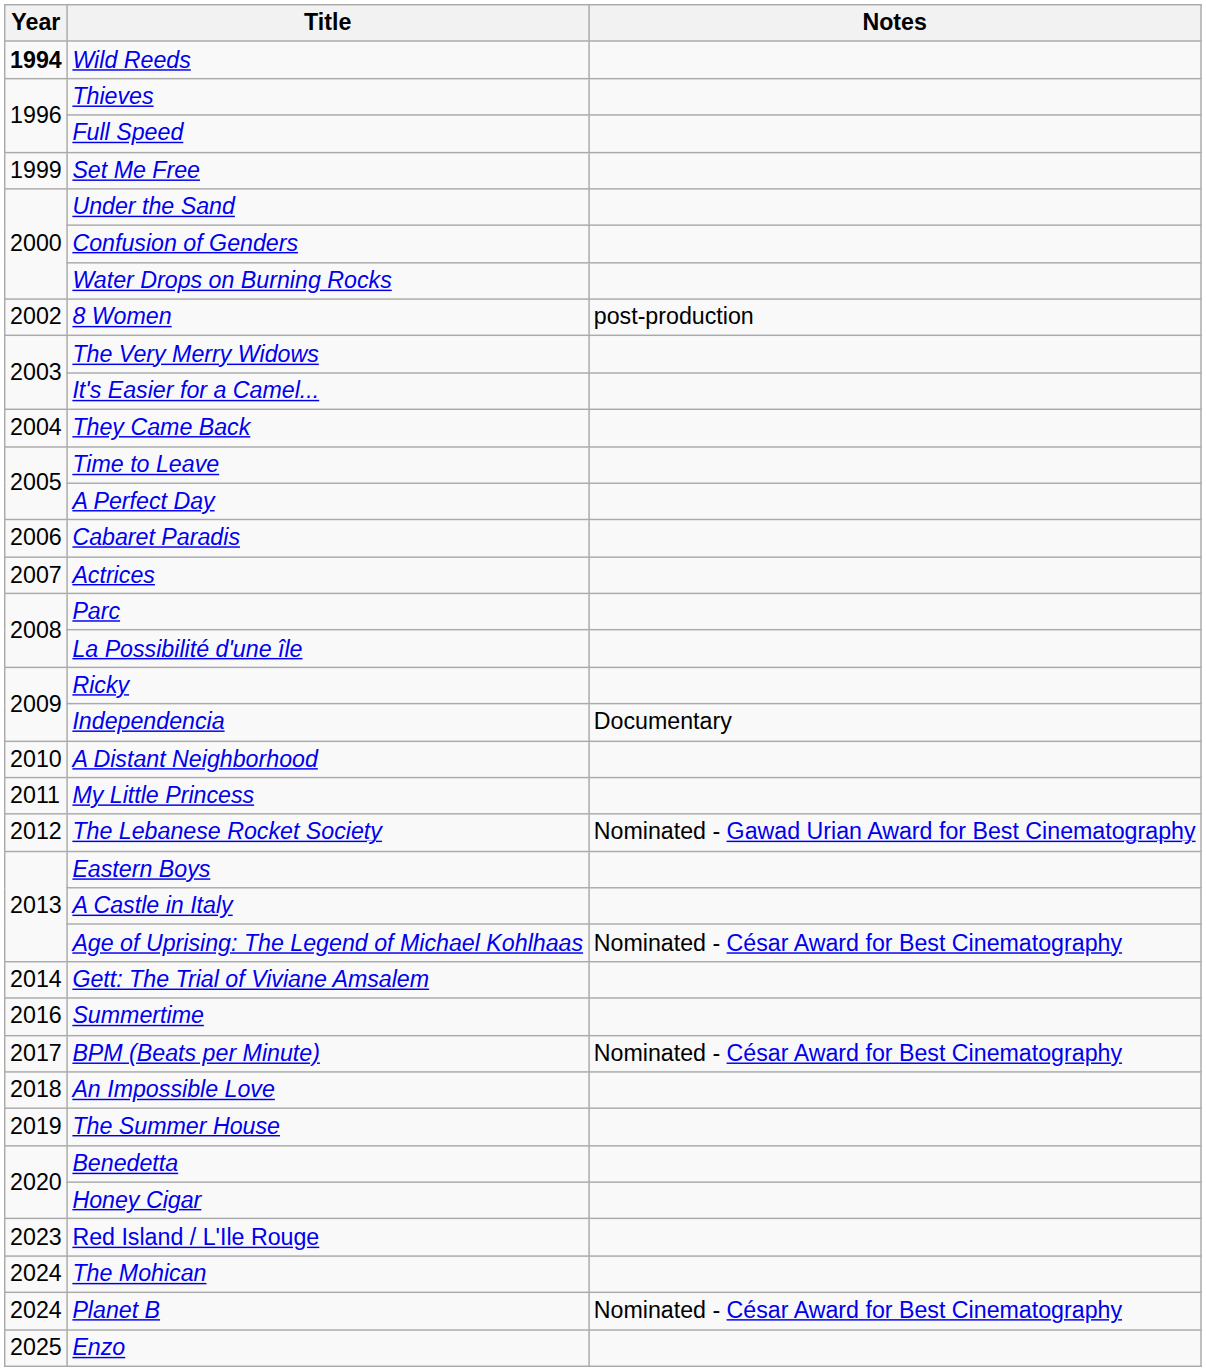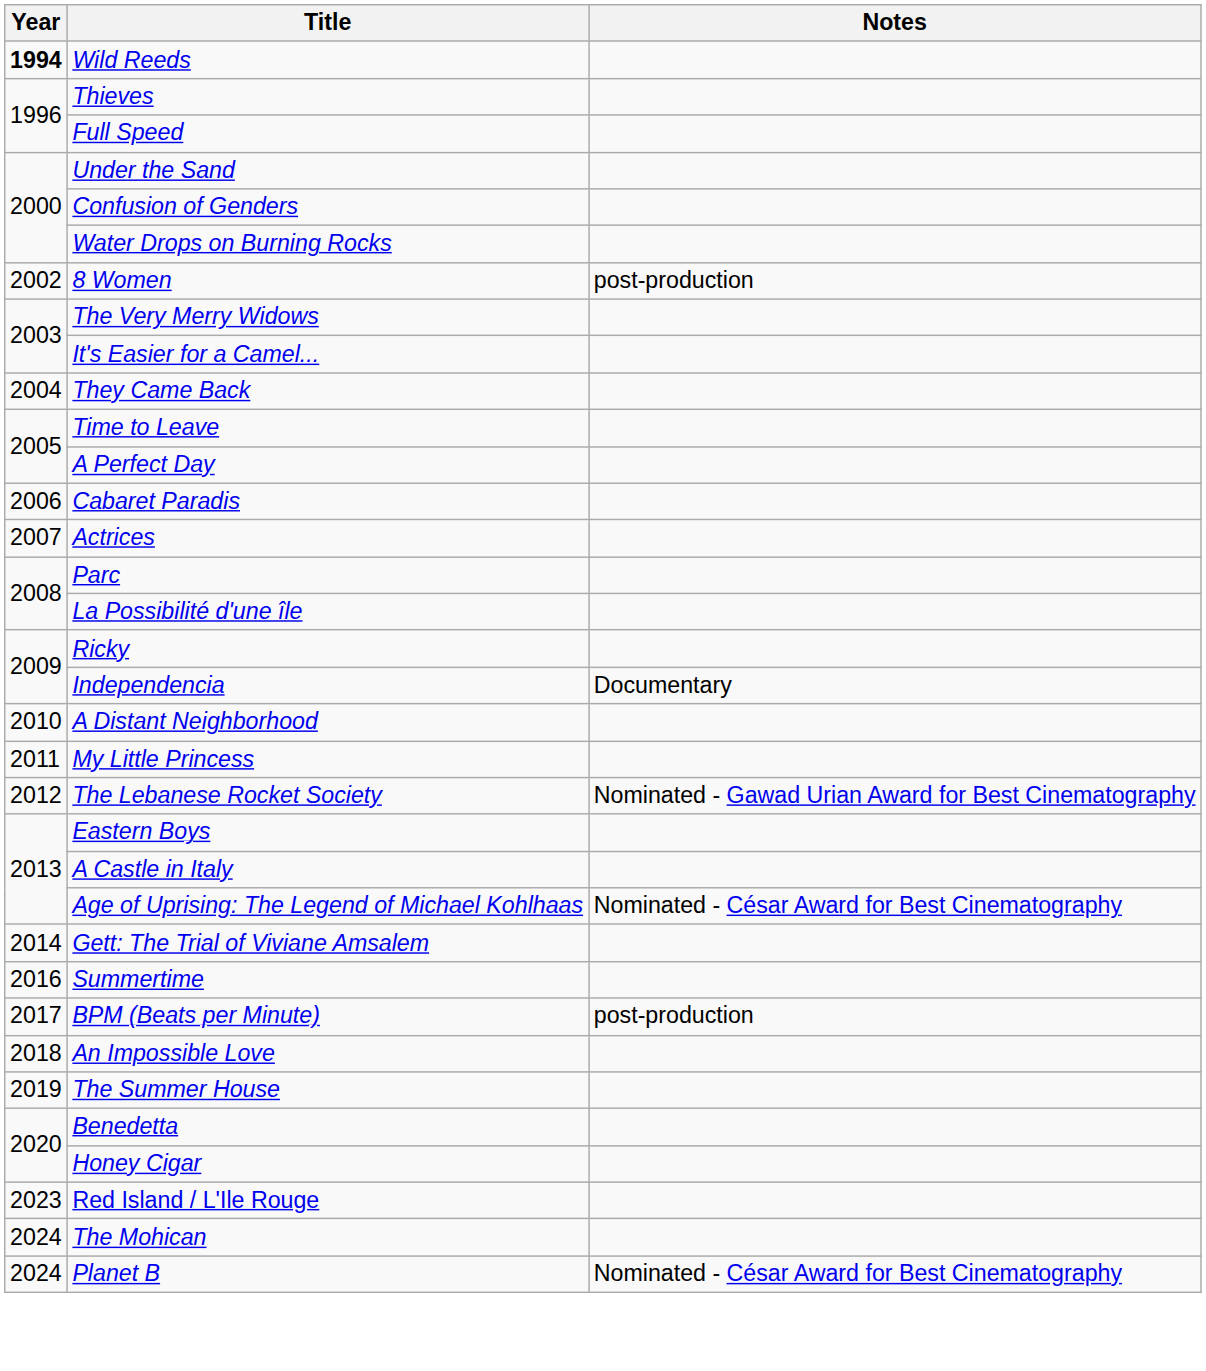- row: 1999 | Set Me Free
BPM (Beats per Minute) | Notes: Nominated - César Award for Best Cinematography -> post-production
- row: 2025 | Enzo
